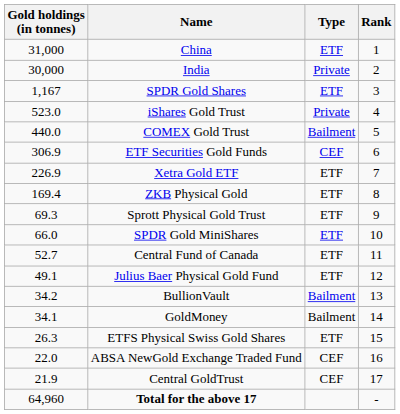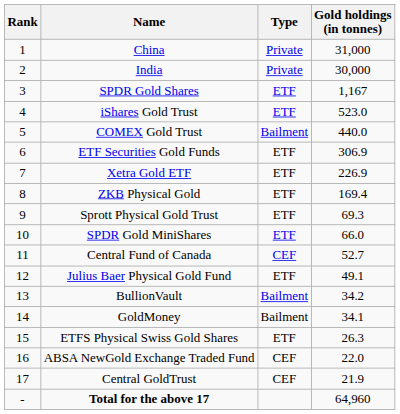columns swapped: Rank <-> Gold holdings (in tonnes)
China | Type: ETF -> Private
iShares Gold Trust | Type: Private -> ETF
ETF Securities Gold Funds | Type: CEF -> ETF
Central Fund of Canada | Type: ETF -> CEF
